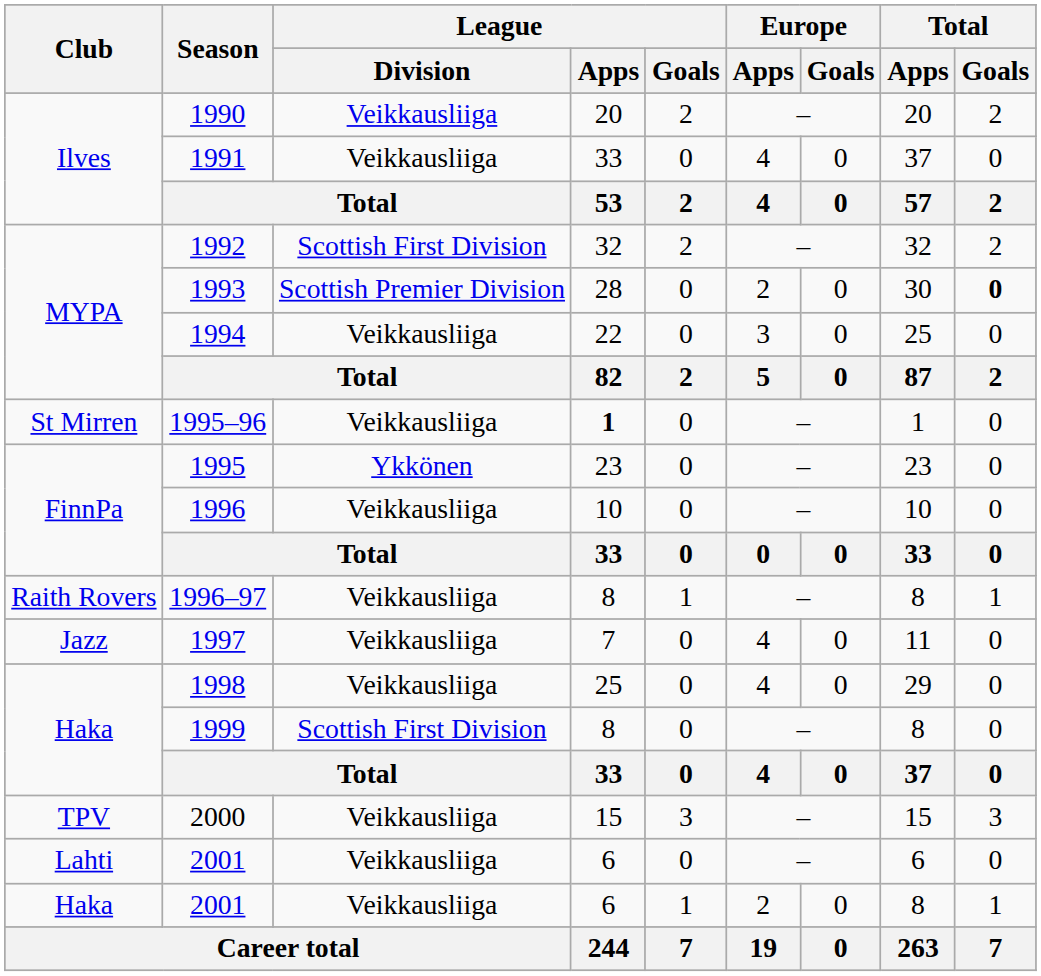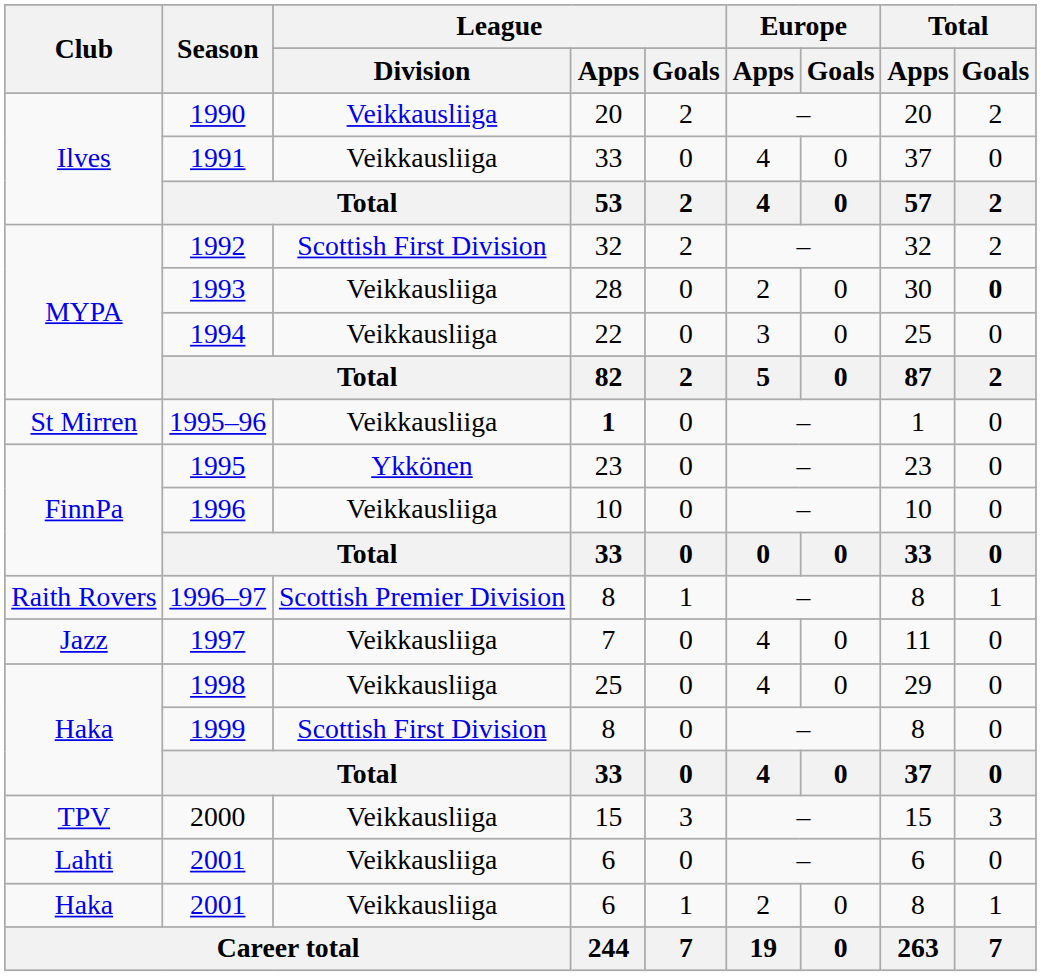1993 | League / Division: Scottish Premier Division -> Veikkausliiga
1996–97 | League / Division: Veikkausliiga -> Scottish Premier Division
